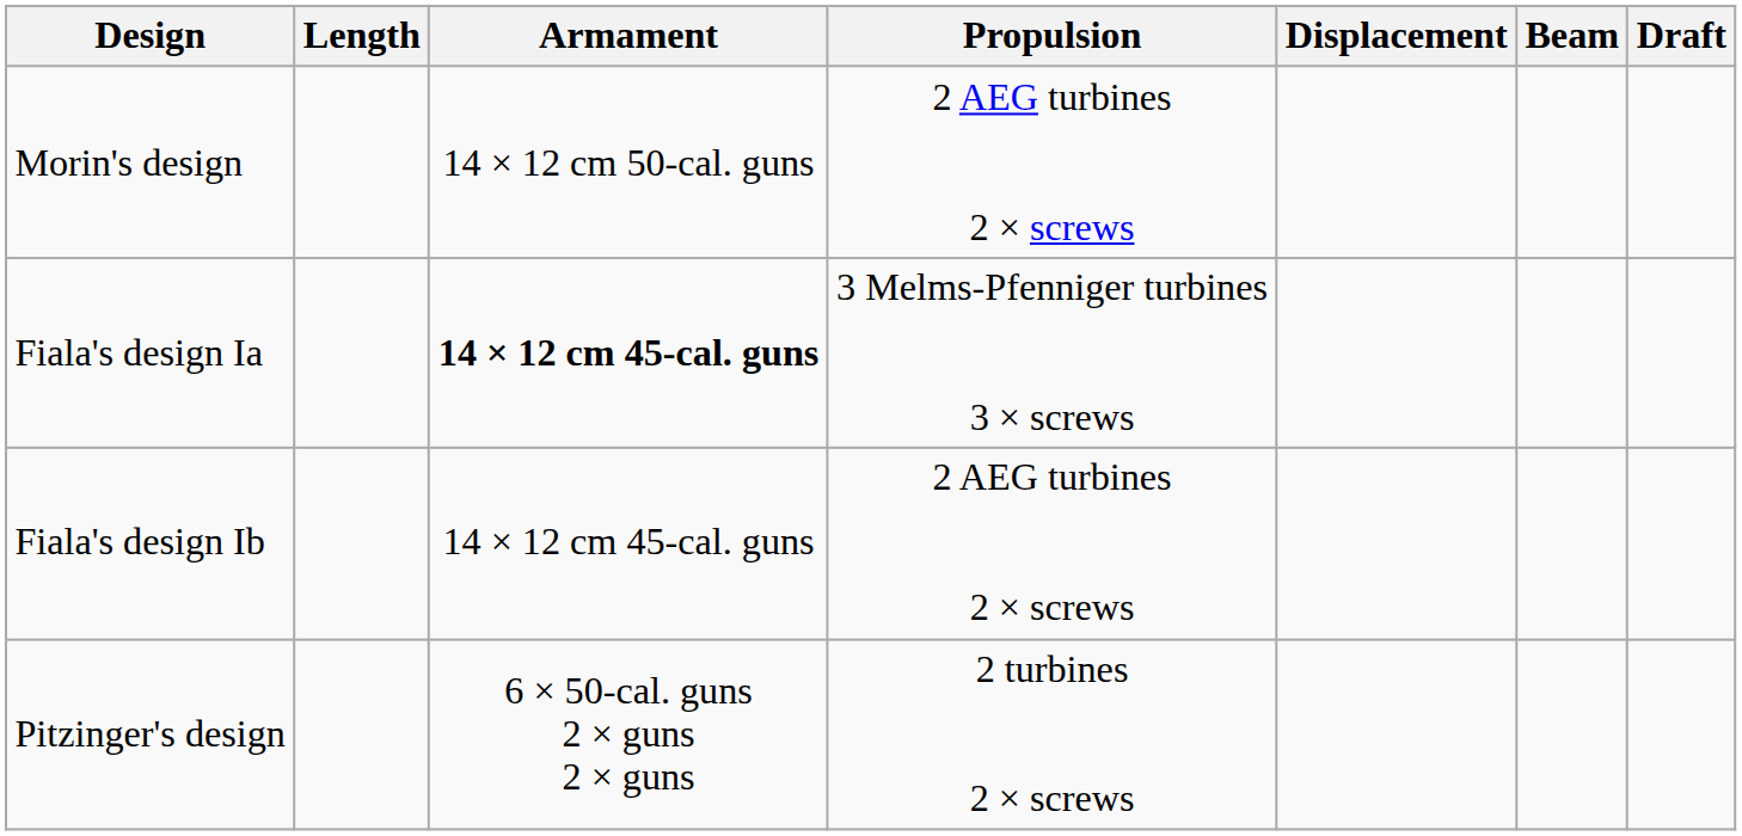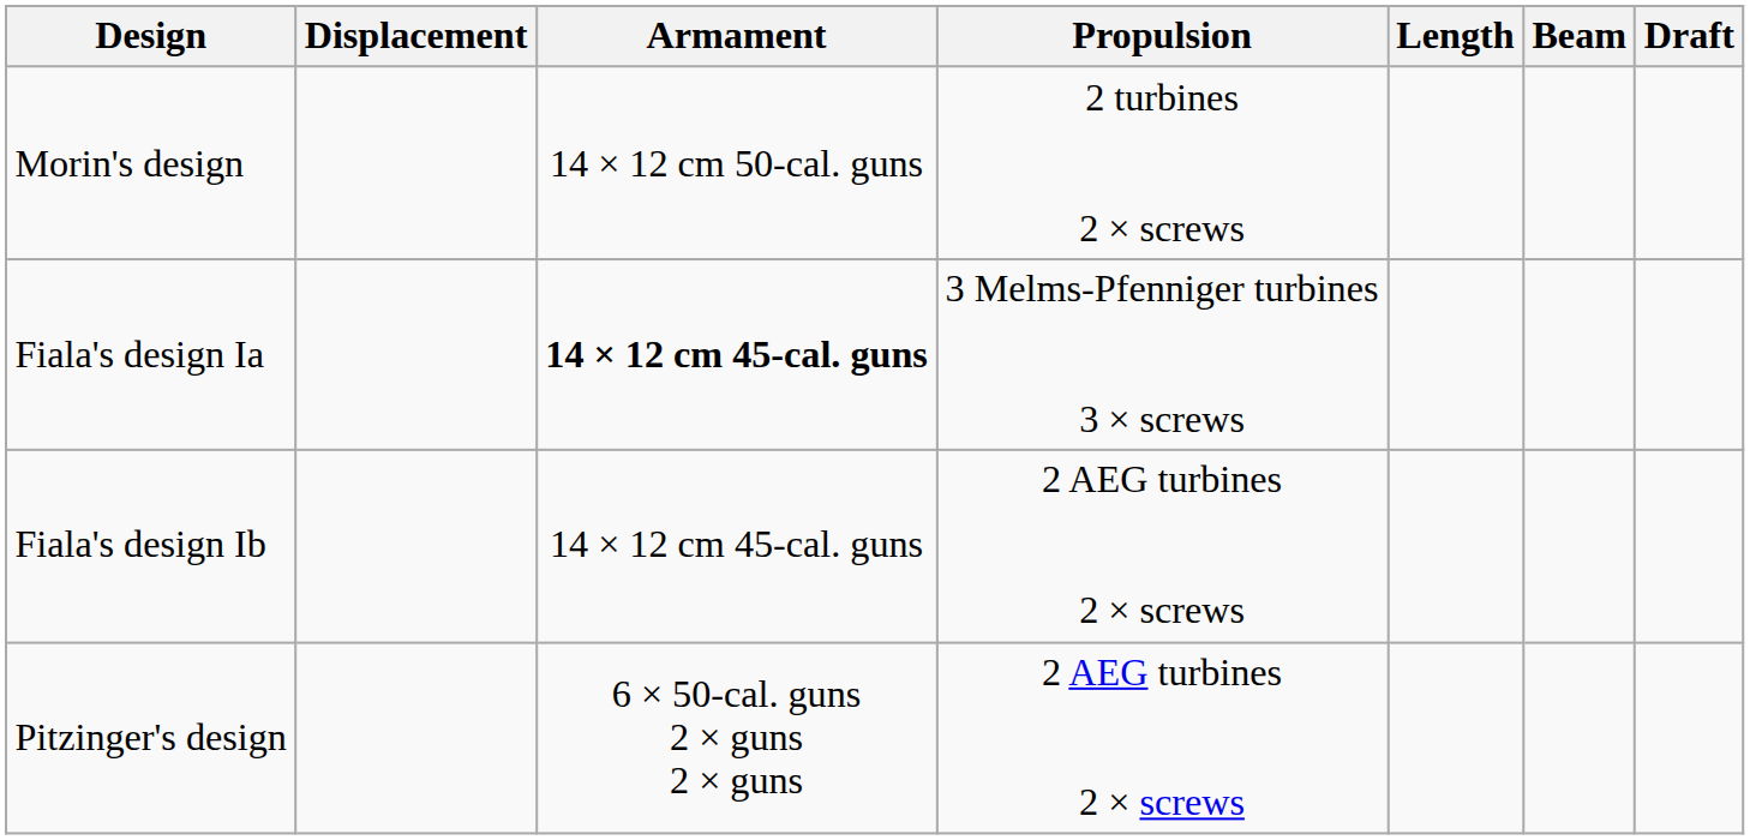columns swapped: Displacement <-> Length
Morin's design | Propulsion: 2 AEG turbines 2 × screws -> 2 turbines 2 × screws
Pitzinger's design | Propulsion: 2 turbines 2 × screws -> 2 AEG turbines 2 × screws
